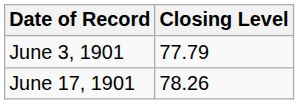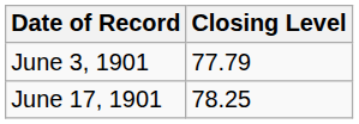June 17, 1901 | Closing Level: 78.26 -> 78.25
